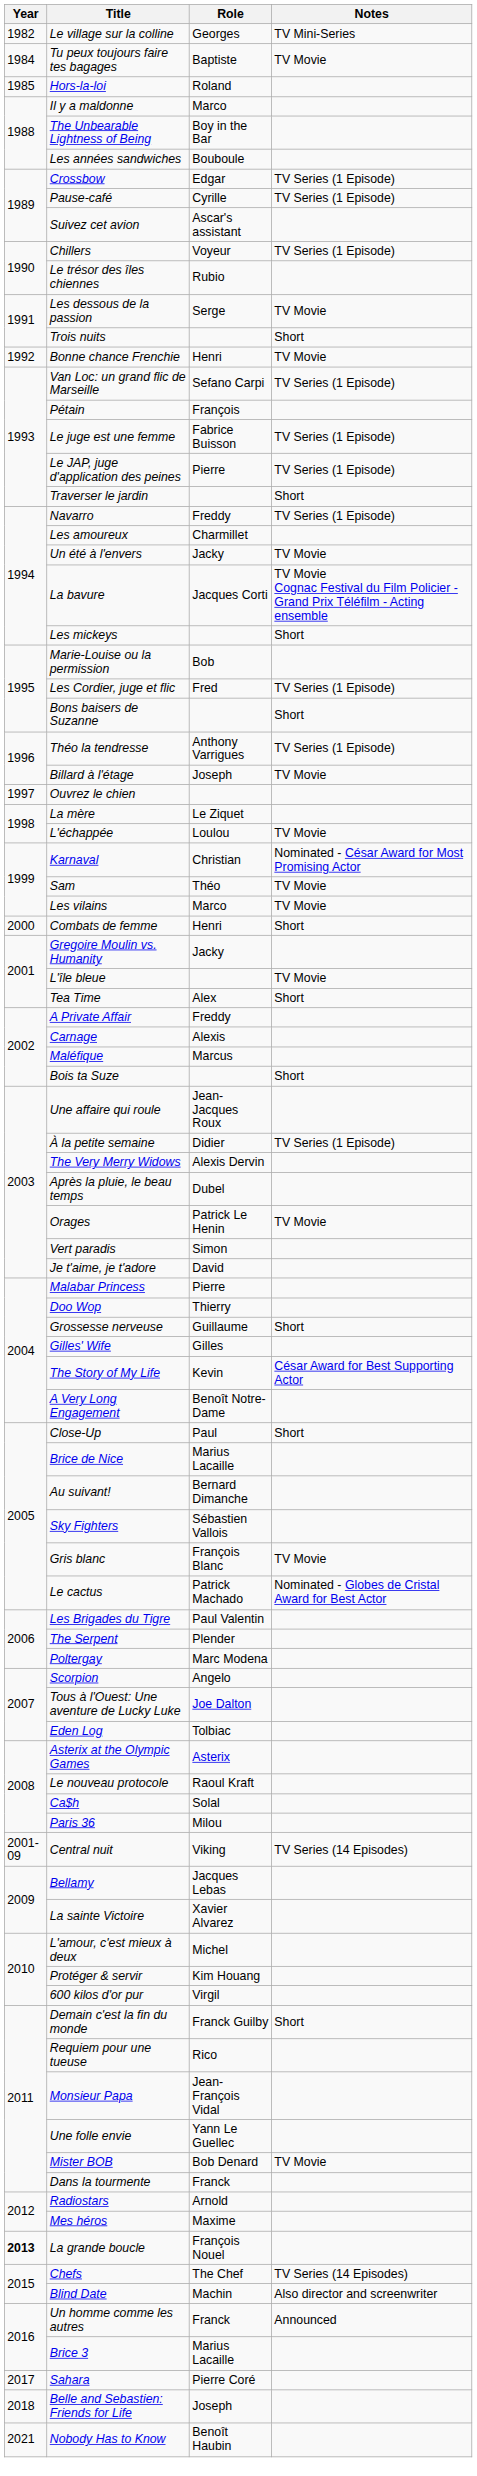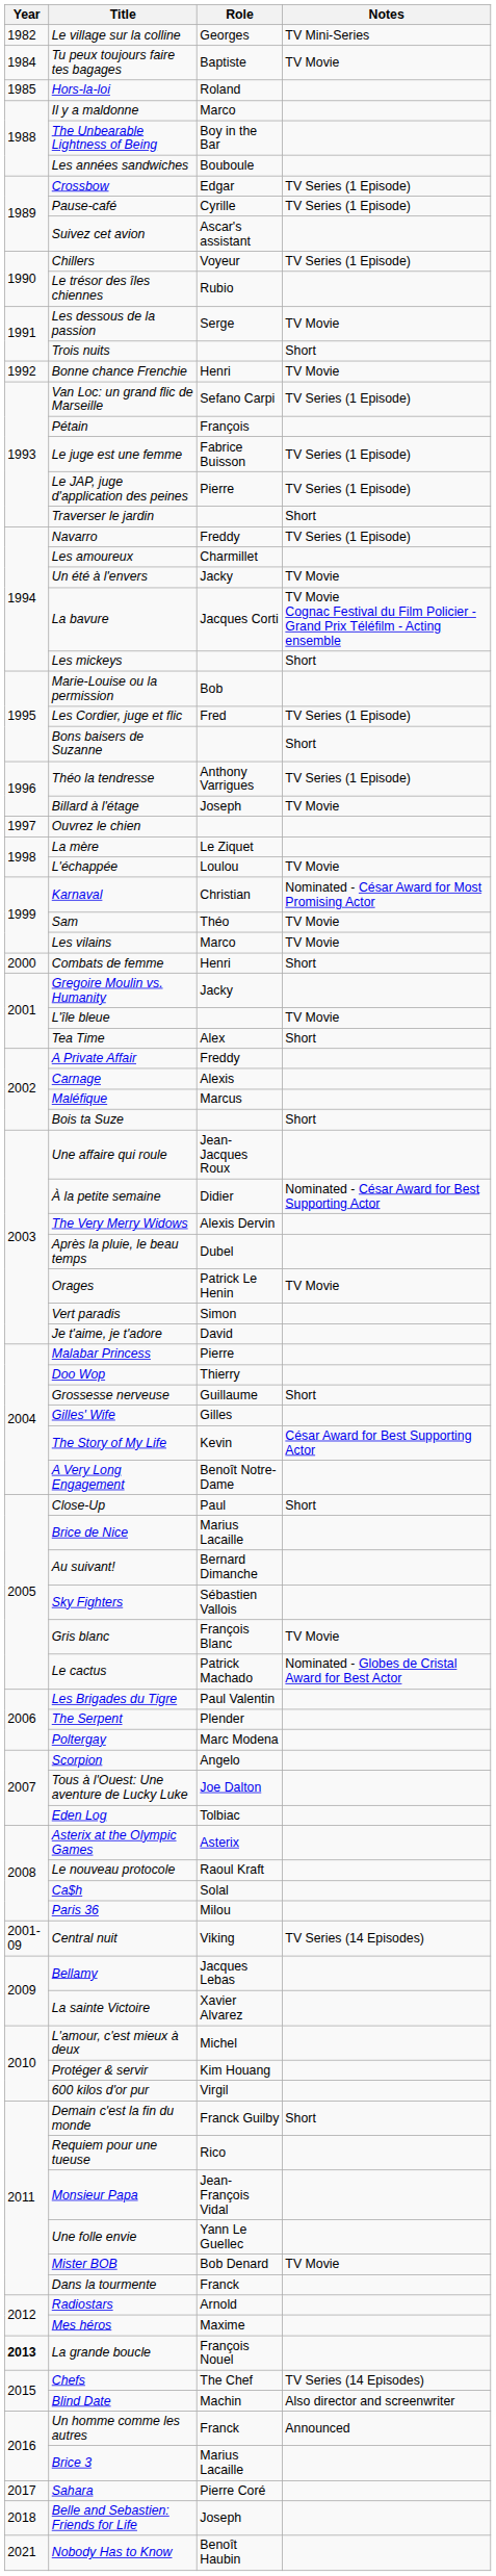À la petite semaine | Notes: TV Series (1 Episode) -> Nominated - César Award for Best Supporting Actor
